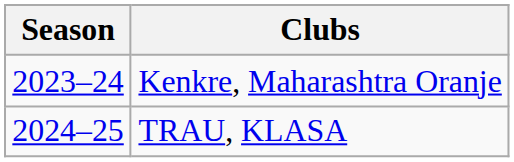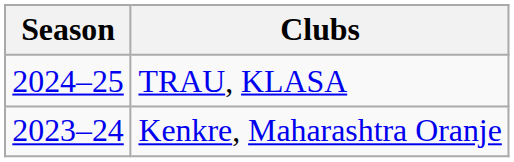rows swapped: Kenkre, Maharashtra Oranje <-> TRAU, KLASA
